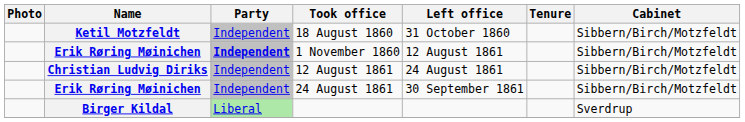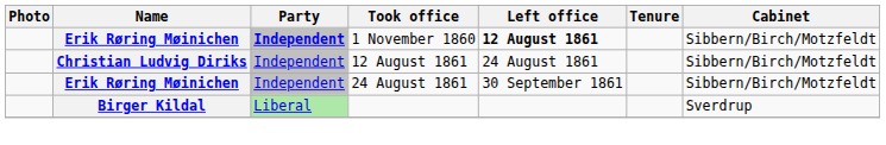- row: Ketil Motzfeldt | Independent | 18 August 1860 | 31 October 1860 | Sibbern/Birch/Motzfeldt
1 November 1860 | Left office: normal -> bold
